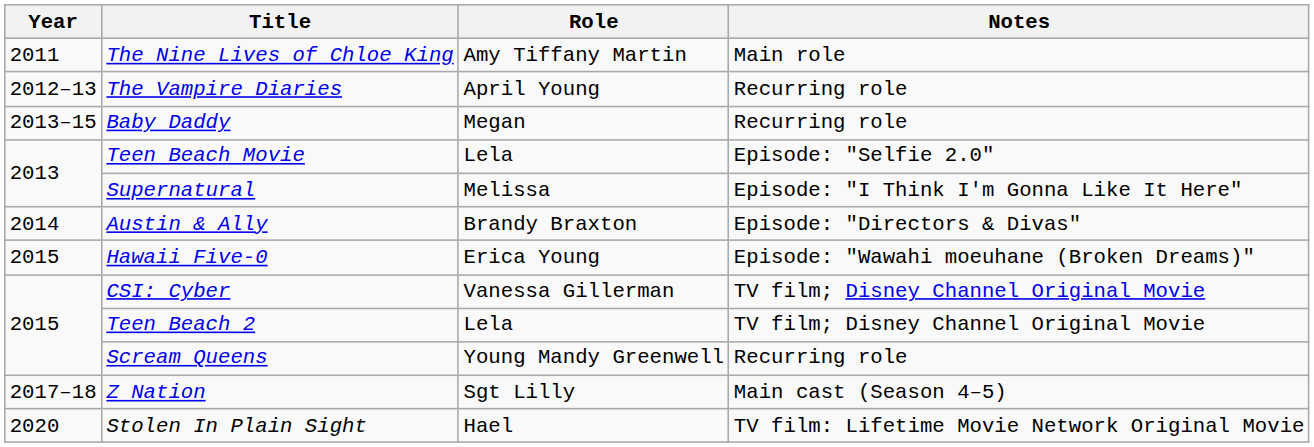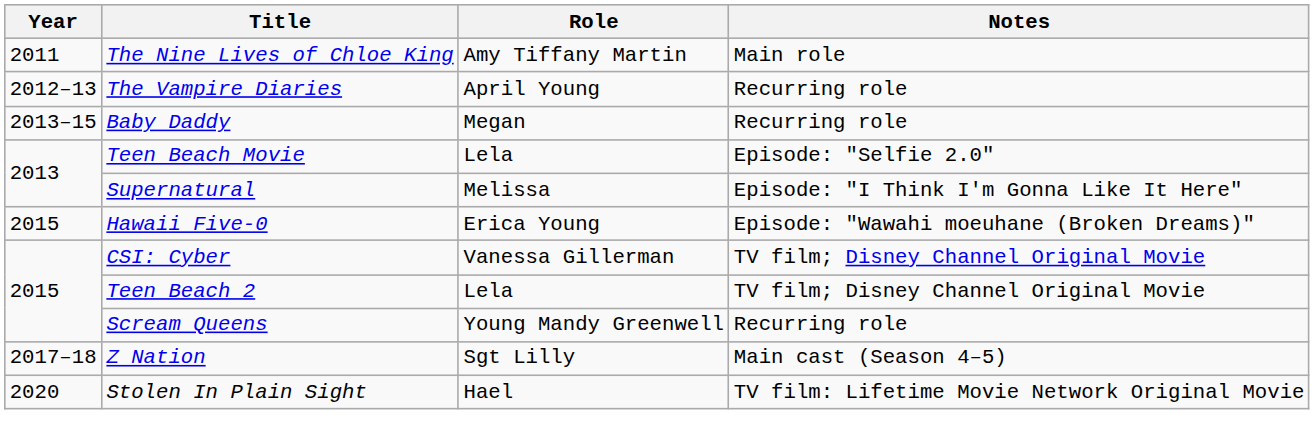- row: 2014 | Austin & Ally | Brandy Braxton | Episode: "Directors & Divas"
